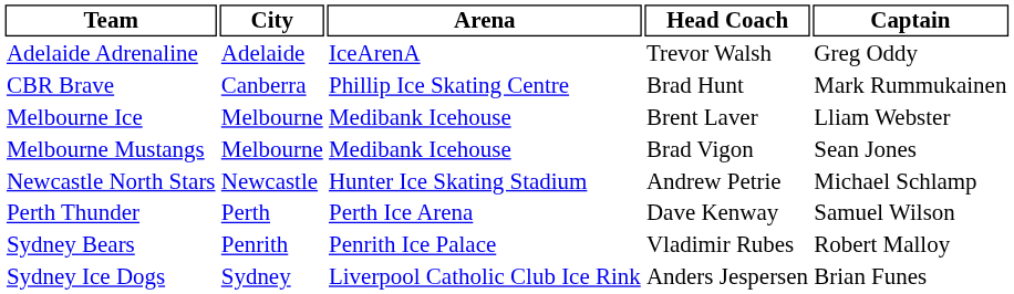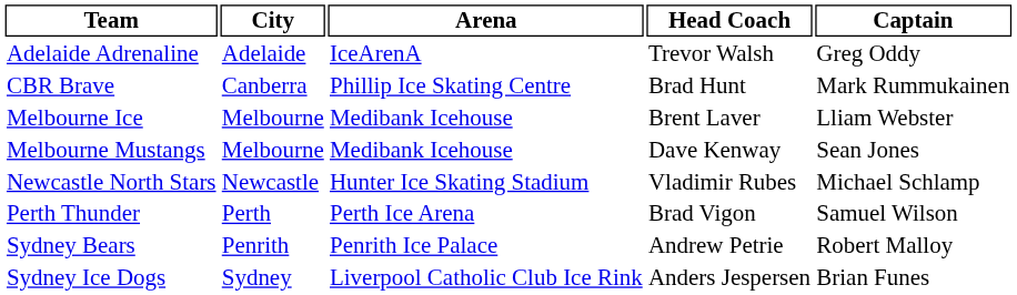Melbourne Mustangs | Head Coach: Brad Vigon -> Dave Kenway
Newcastle North Stars | Head Coach: Andrew Petrie -> Vladimir Rubes
Perth Thunder | Head Coach: Dave Kenway -> Brad Vigon
Sydney Bears | Head Coach: Vladimir Rubes -> Andrew Petrie
